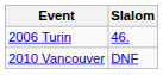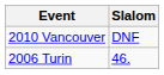rows swapped: 2006 Turin <-> 2010 Vancouver
